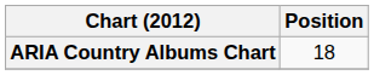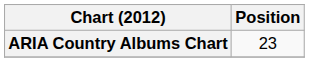ARIA Country Albums Chart | Position: 18 -> 23
